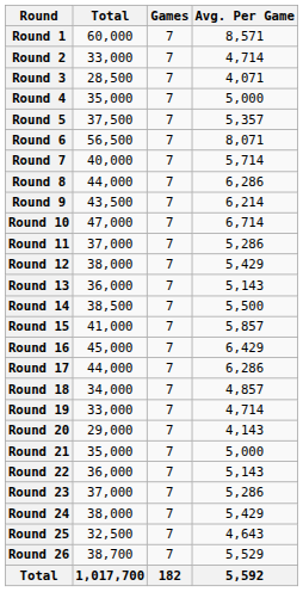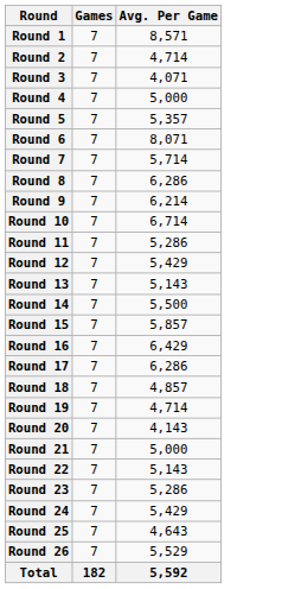- column: Total | 60,000 | 33,000 | 28,500 | 35,000 | 37,500 | 56,500 | 40,000 | 44,000 | 43,500 | 47,000 | 37,000 | 38,000 | 36,000 | 38,500 | 41,000 | 45,000 | 44,000 | 34,000 | 33,000 | 29,000 | 35,000 | 36,000 | 37,000 | 38,000 | 32,500 | 38,700 | 1,017,700
